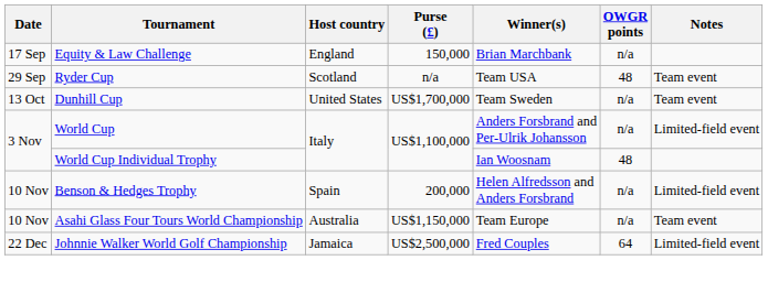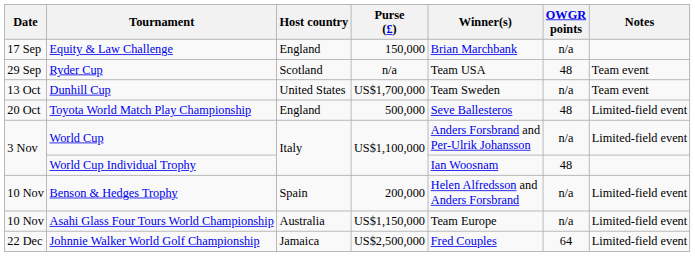+ row: 20 Oct | Toyota World Match Play Championship | England | 500,000 | Seve Ballesteros | 48 | Limited-field event
Asahi Glass Four Tours World Championship | Notes: Team event -> Limited-field event
